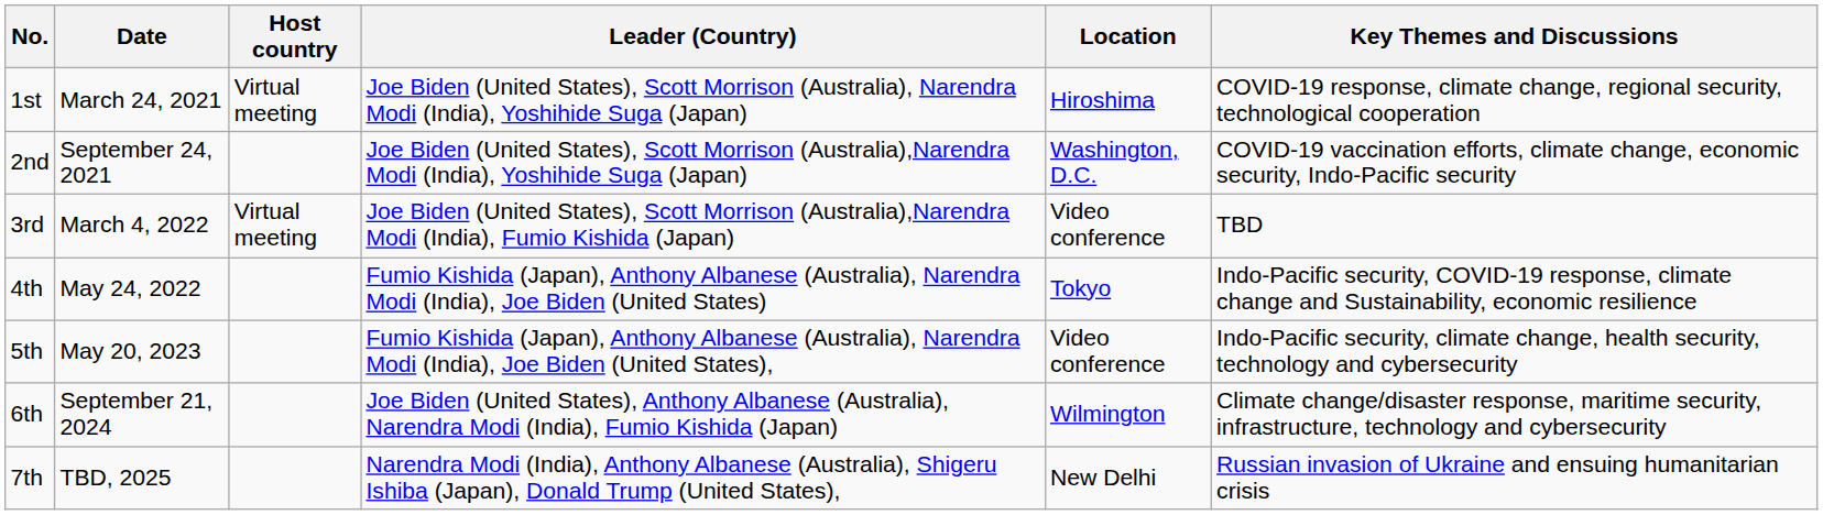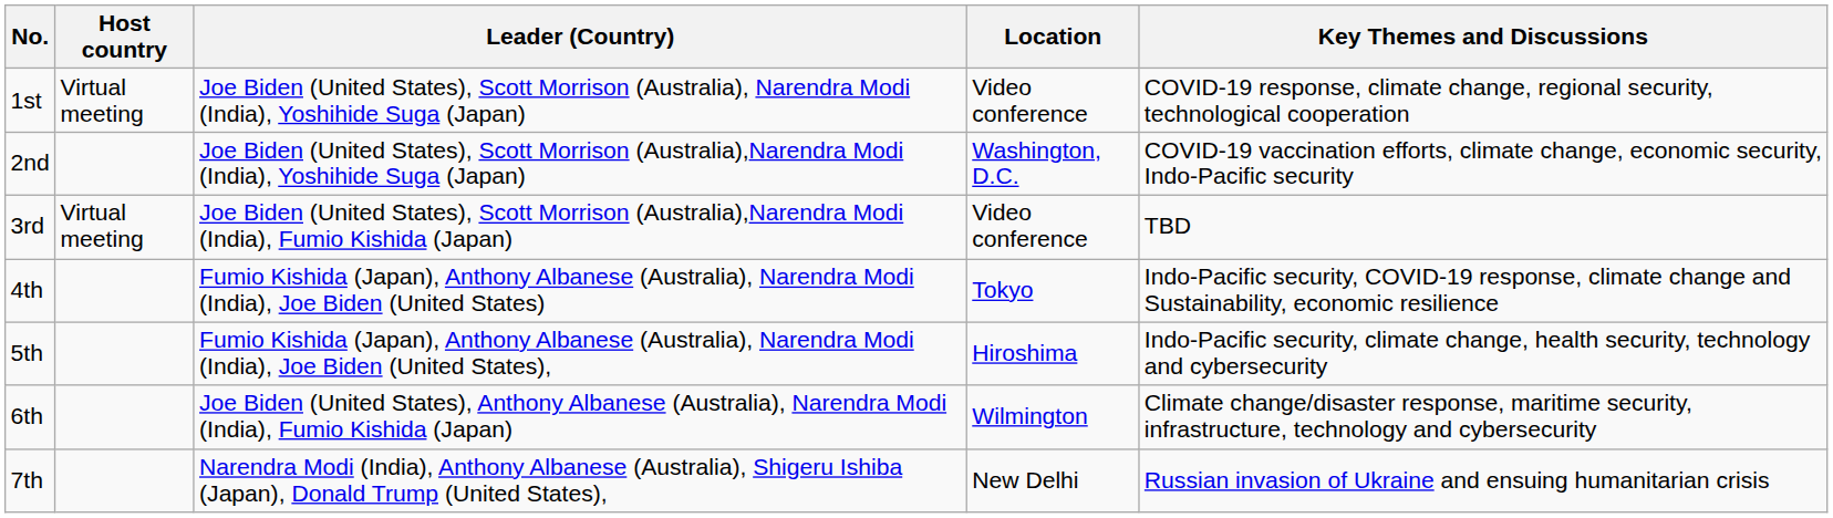- column: Date | March 24, 2021 | September 24, 2021 | March 4, 2022 | May 24, 2022 | May 20, 2023 | September 21, 2024 | TBD, 2025
1st | Location: Hiroshima -> Video conference
5th | Location: Video conference -> Hiroshima
